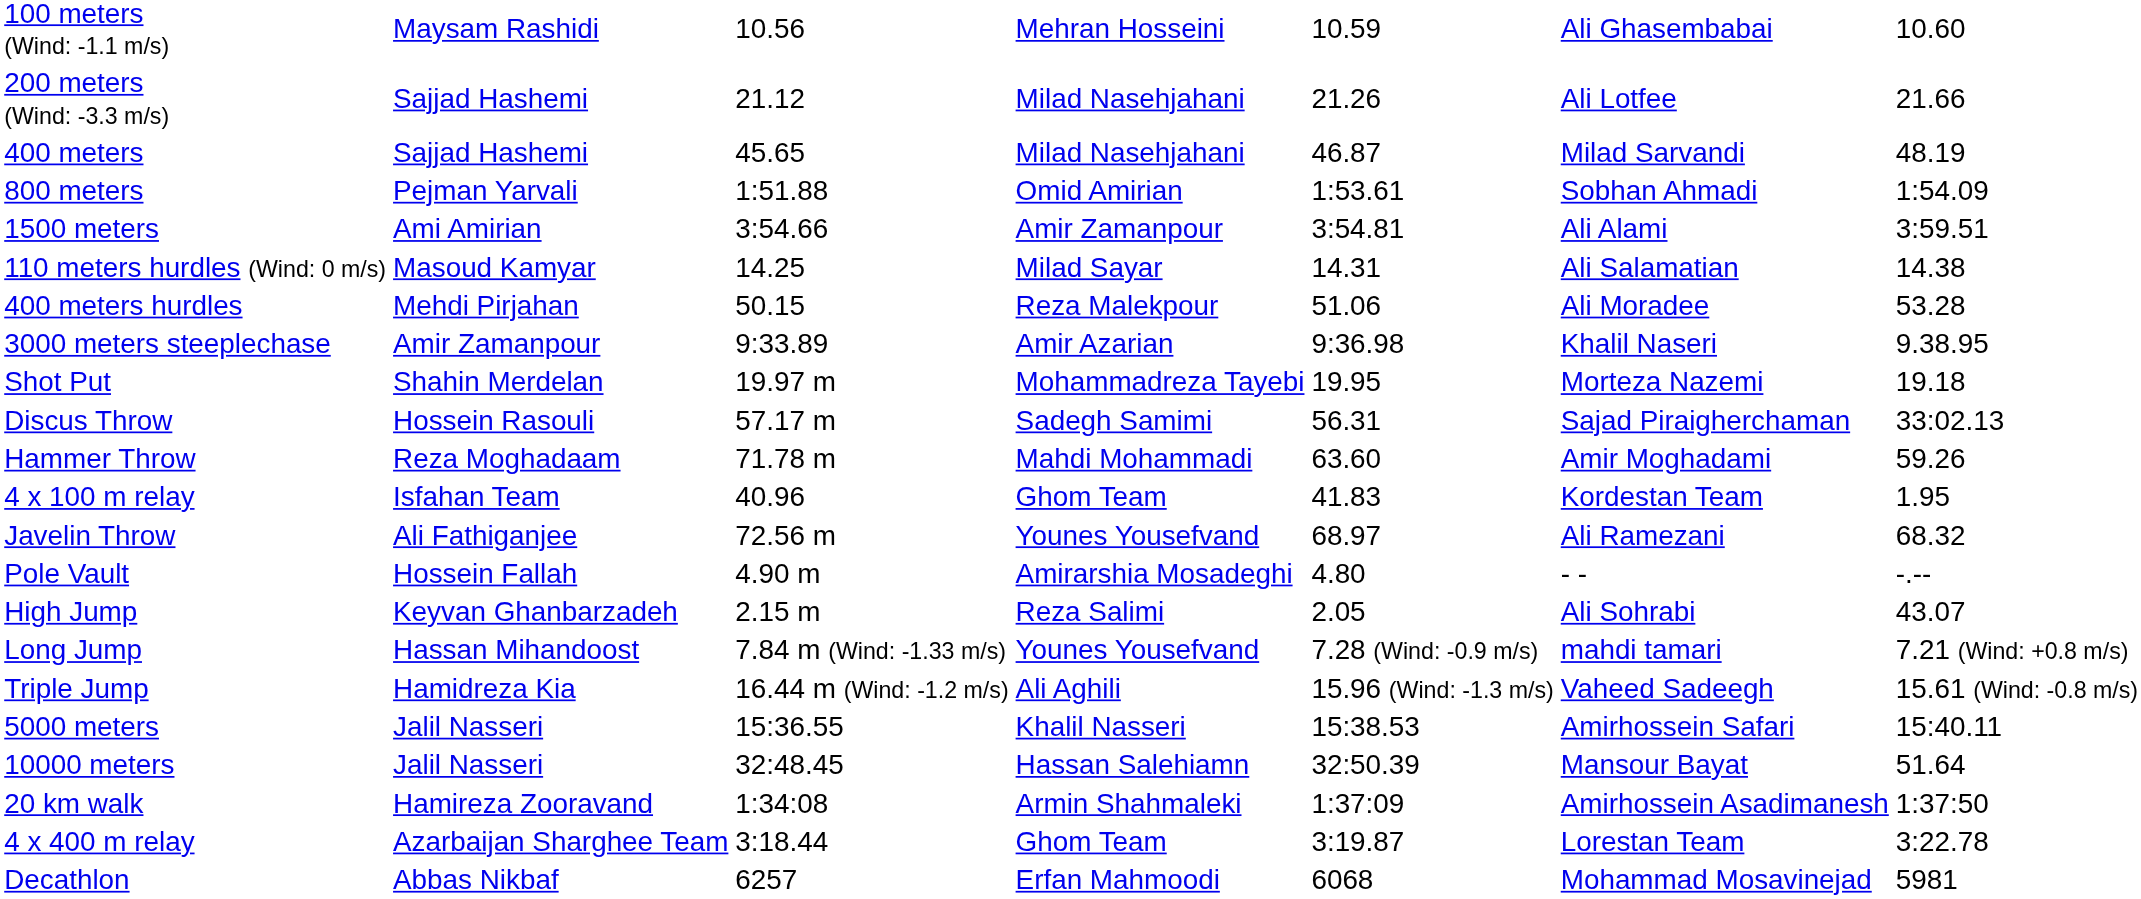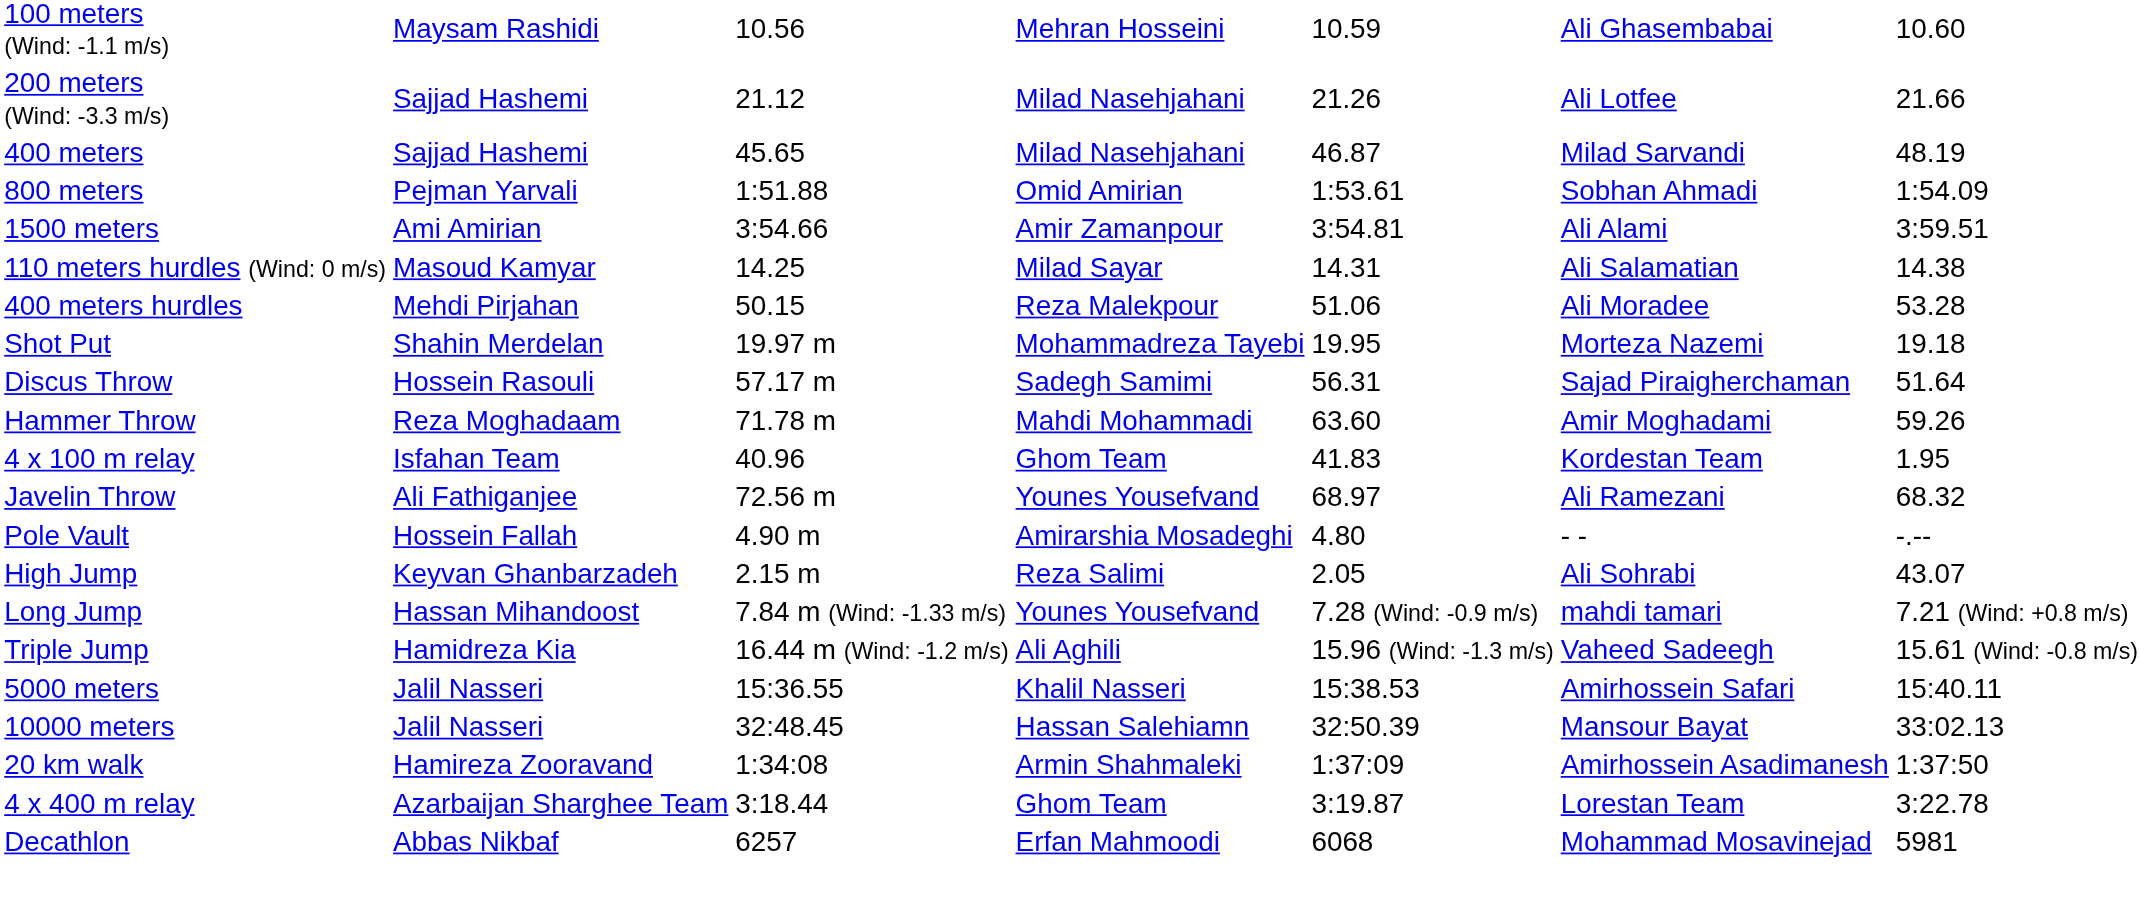- row: 3000 meters steeplechase | Amir Zamanpour | 9:33.89 | Amir Azarian | 9:36.98 | Khalil Naseri | 9.38.95
Discus Throw | column 7: 33:02.13 -> 51.64
10000 meters | column 7: 51.64 -> 33:02.13
